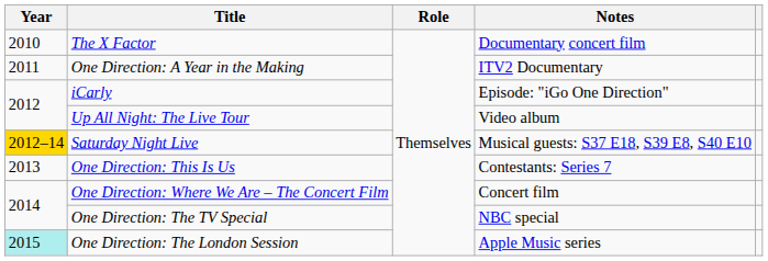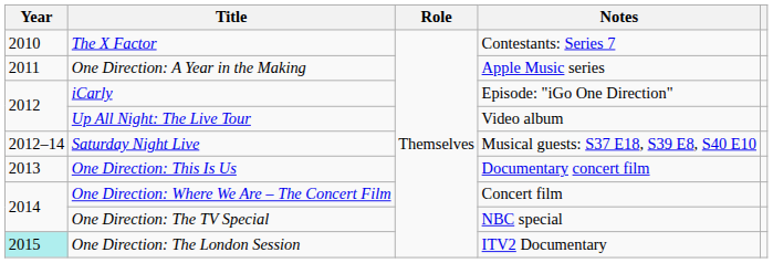The X Factor | Notes: Documentary concert film -> Contestants: Series 7
One Direction: A Year in the Making | Notes: ITV2 Documentary -> Apple Music series
Saturday Night Live | Year: gold background -> no background
One Direction: This Is Us | Notes: Contestants: Series 7 -> Documentary concert film
One Direction: The London Session | Notes: Apple Music series -> ITV2 Documentary
